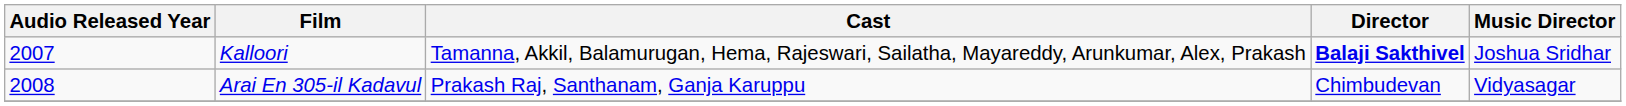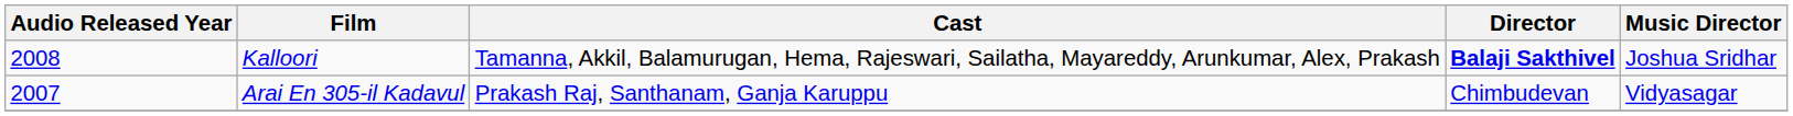Kalloori | Audio Released Year: 2007 -> 2008
Arai En 305-il Kadavul | Audio Released Year: 2008 -> 2007
